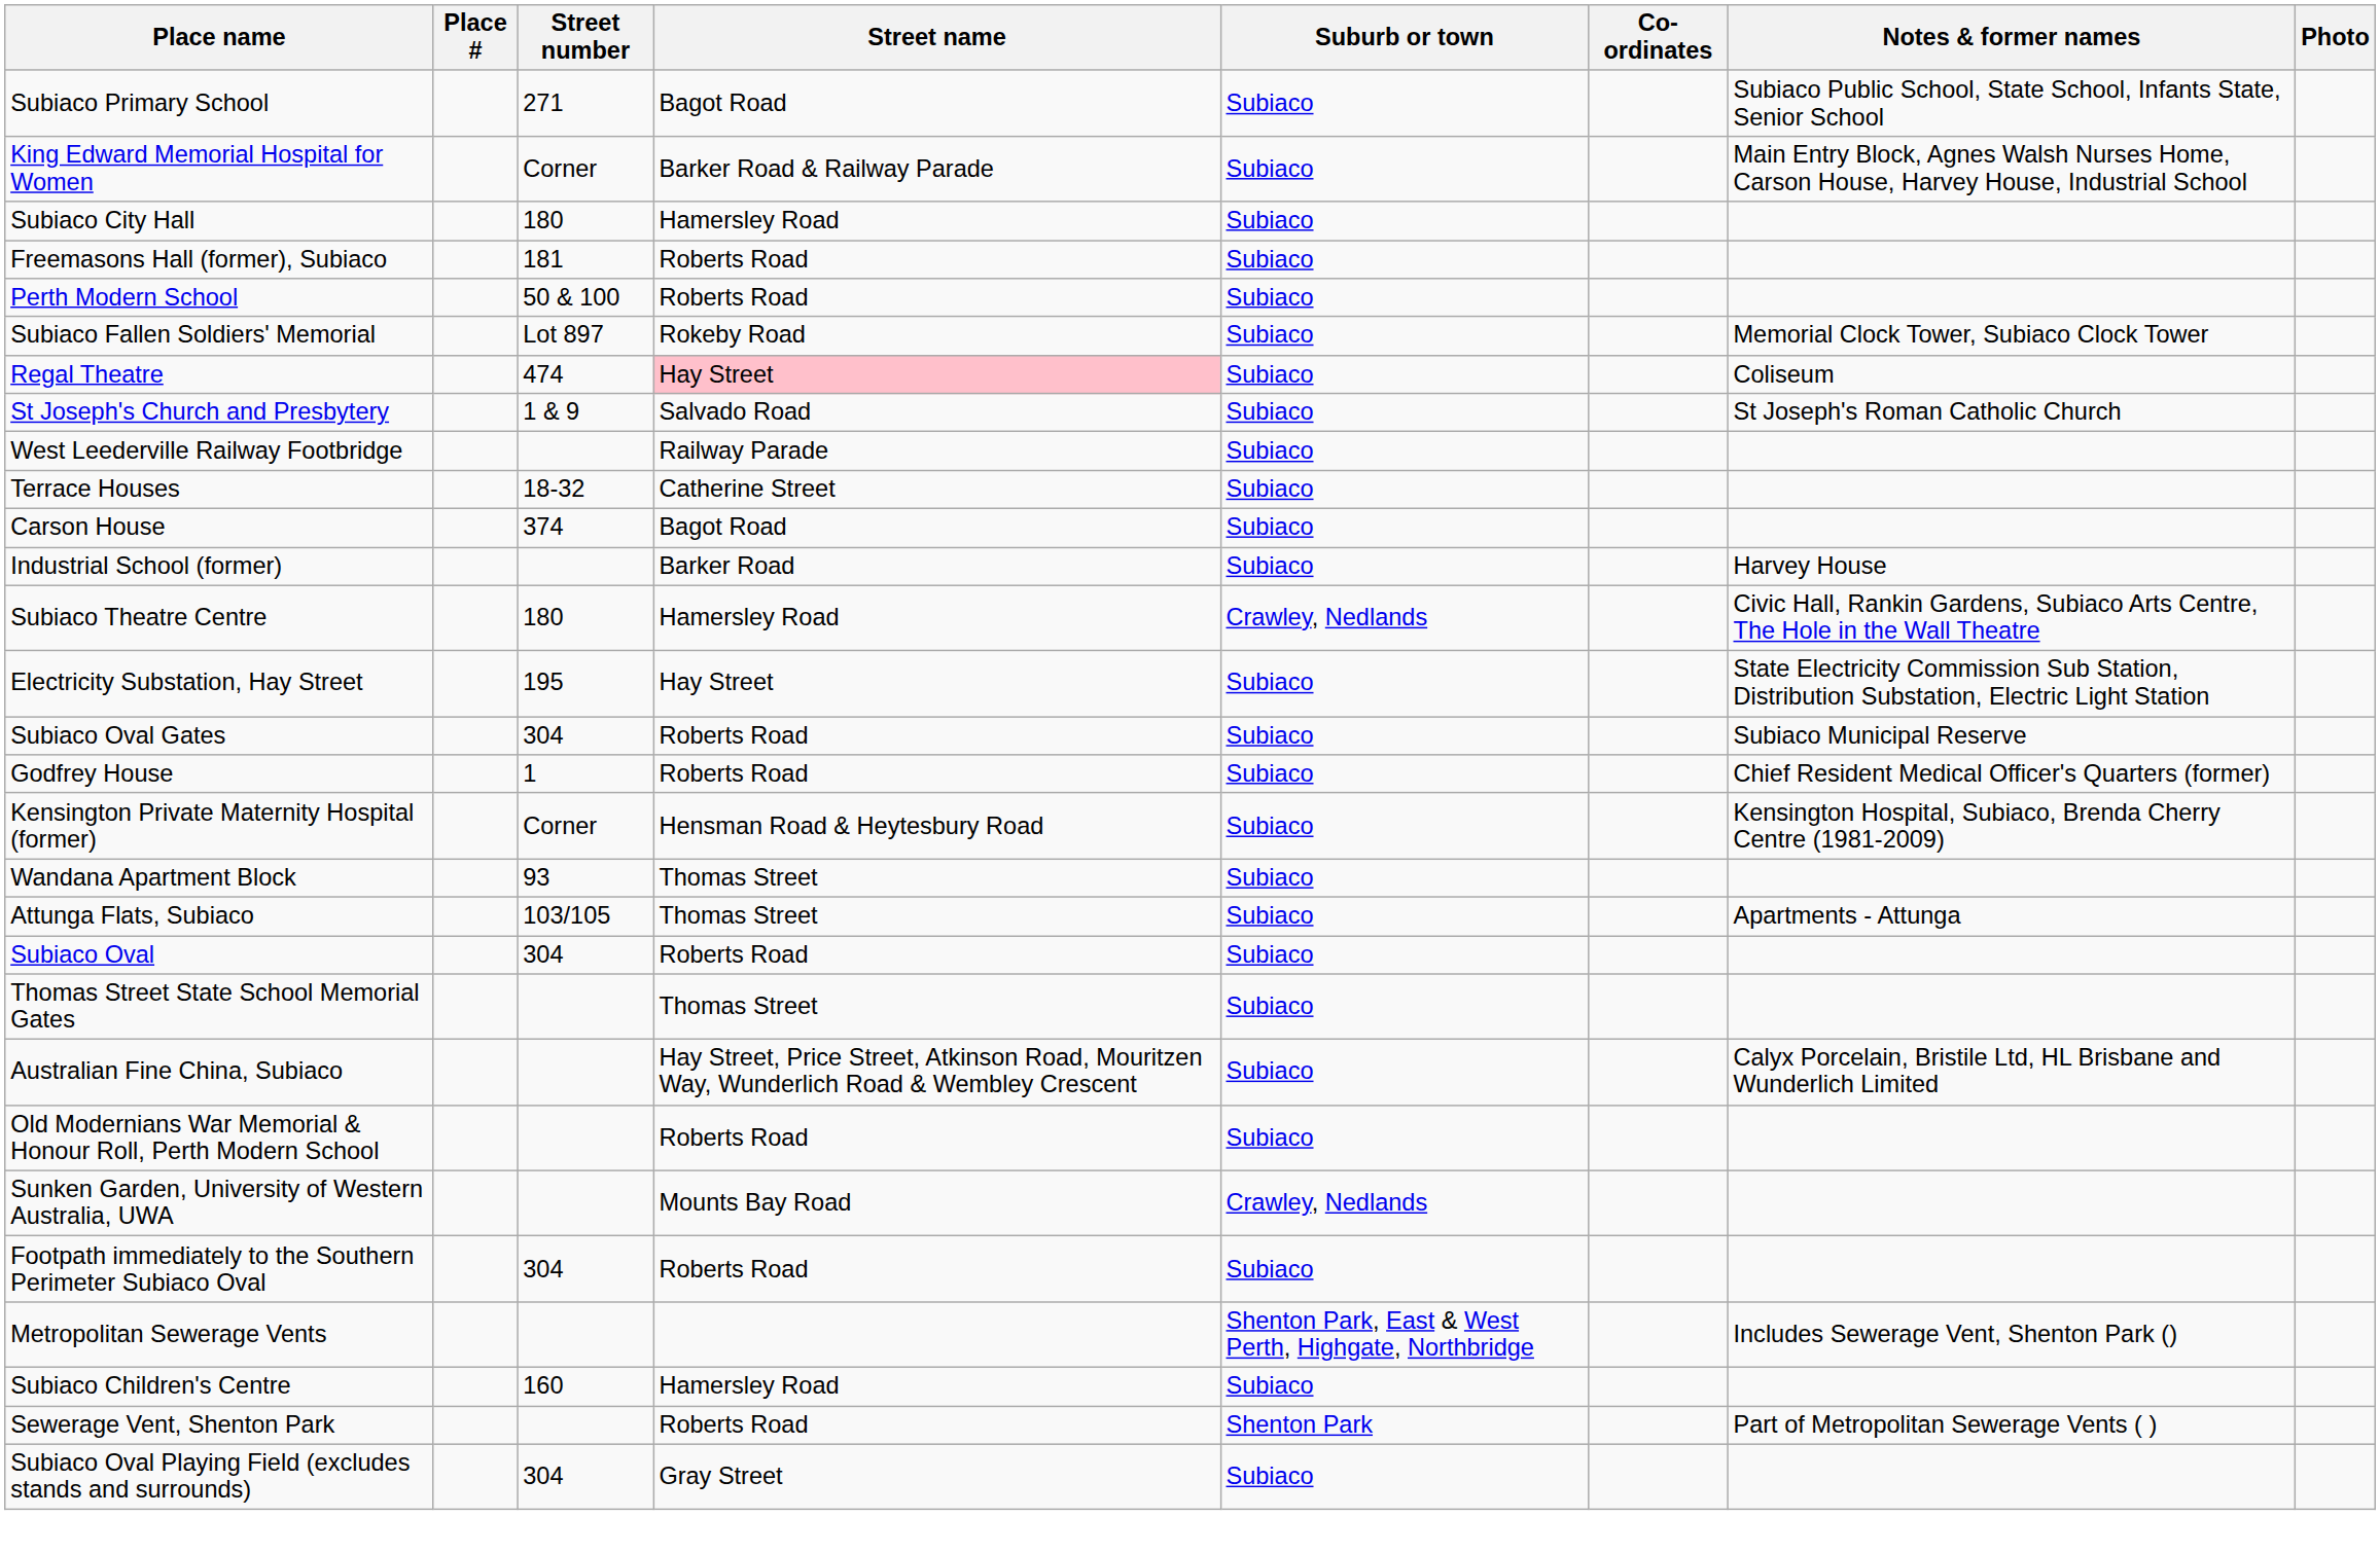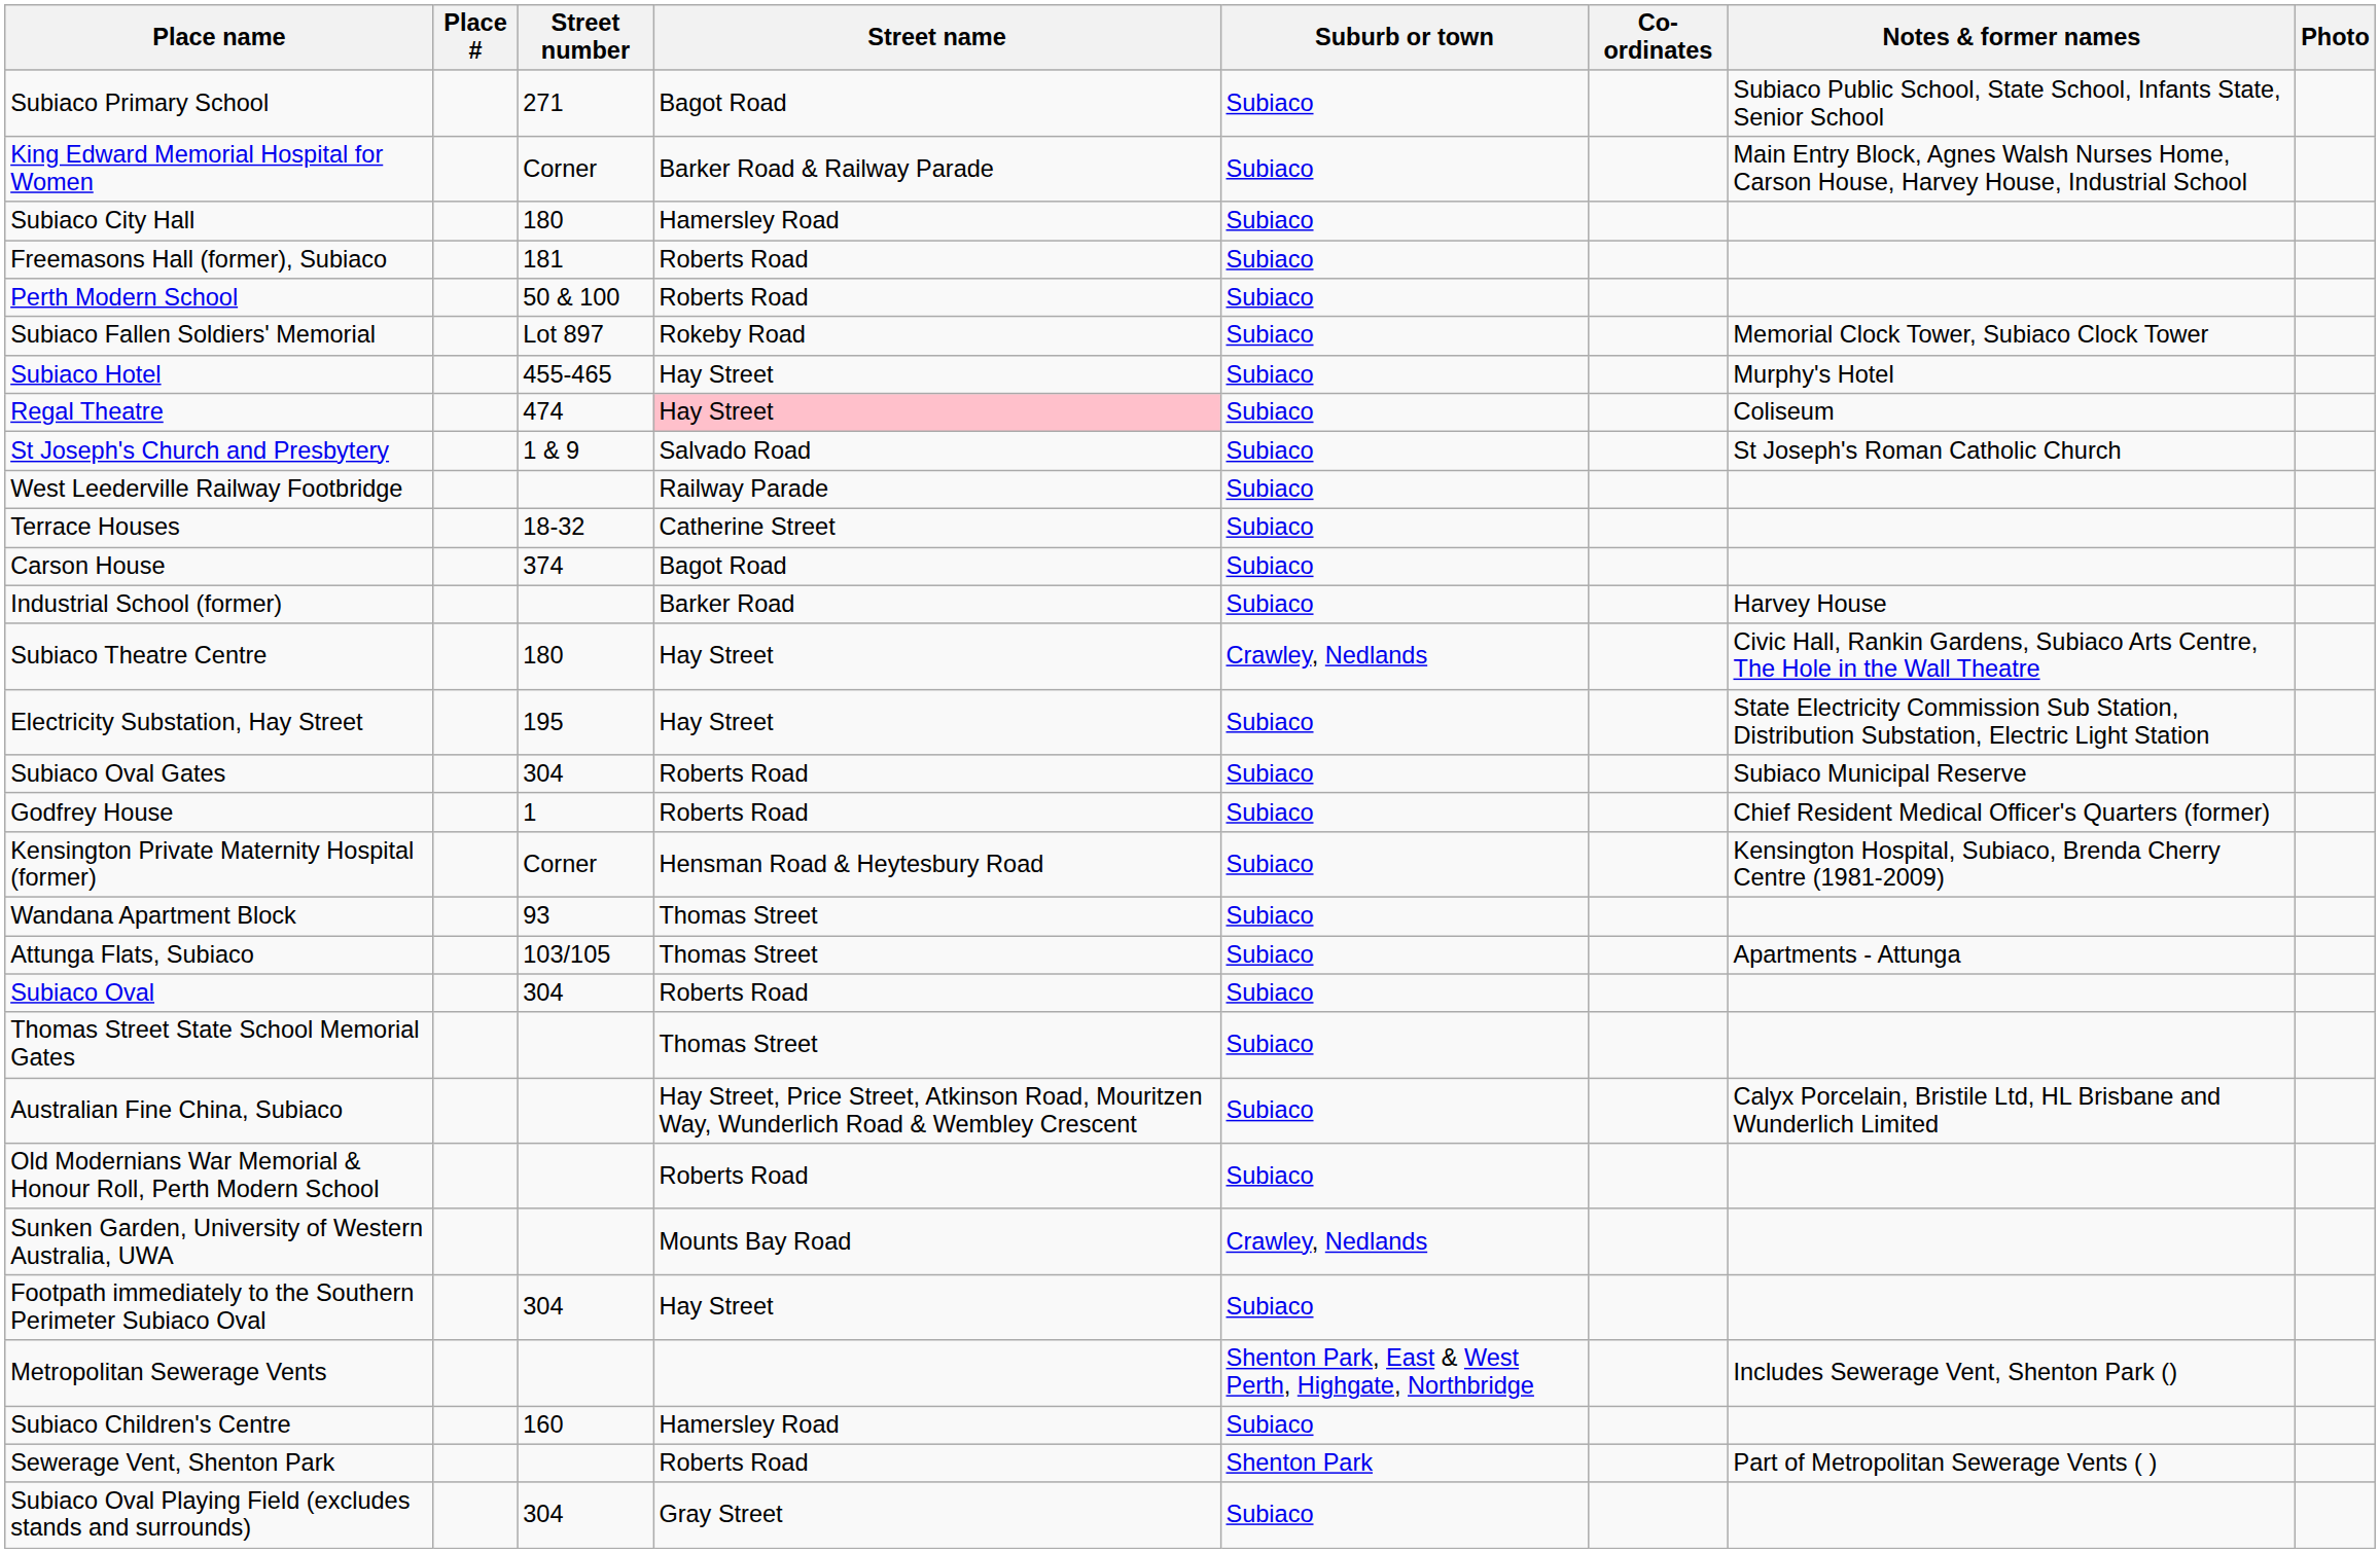+ row: Subiaco Hotel | 455-465 | Hay Street | Subiaco | Murphy's Hotel
Subiaco Theatre Centre | Street name: Hamersley Road -> Hay Street
Footpath immediately to the Southern Perimeter Subiaco Oval | Street name: Roberts Road -> Hay Street
